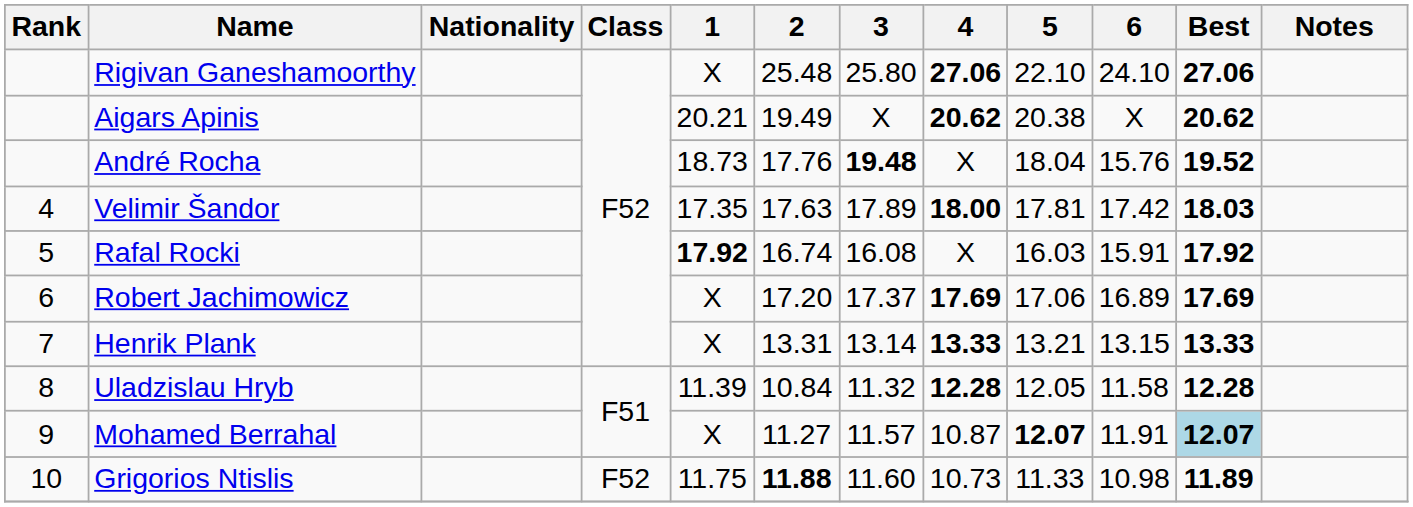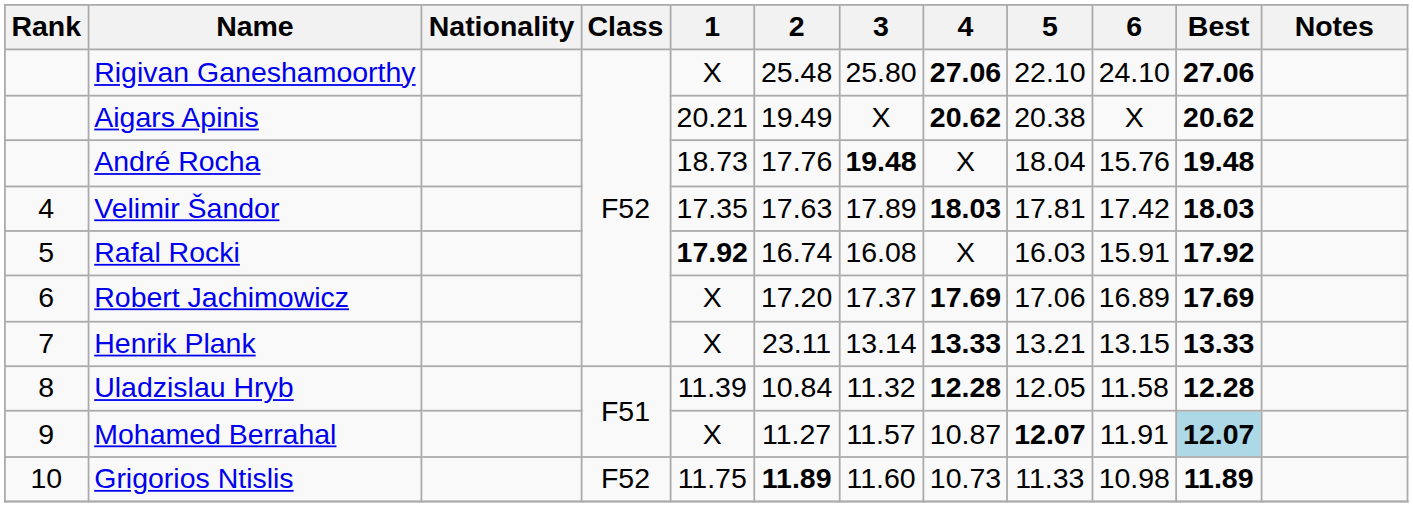André Rocha | Best: 19.52 -> 19.48
Velimir Šandor | 4: 18.00 -> 18.03
Henrik Plank | 2: 13.31 -> 23.11
Grigorios Ntislis | 2: 11.88 -> 11.89
